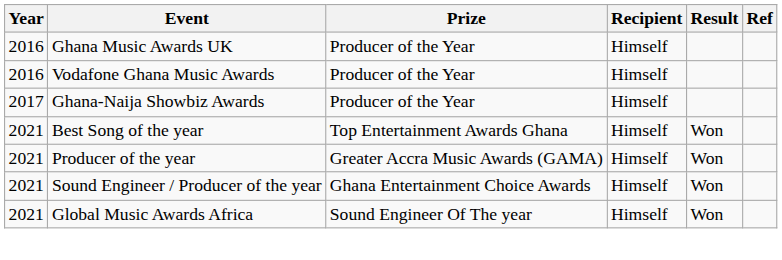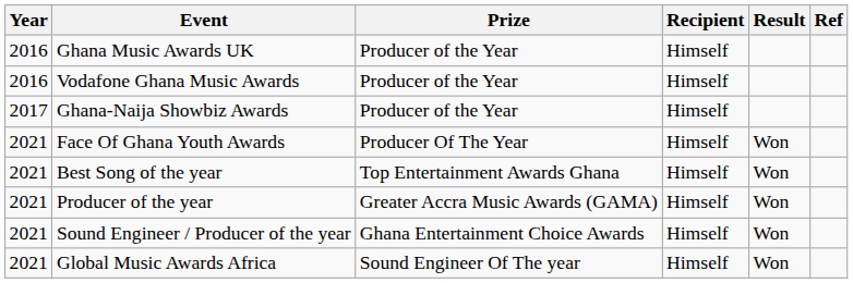+ row: 2021 | Face Of Ghana Youth Awards | Producer Of The Year | Himself | Won
